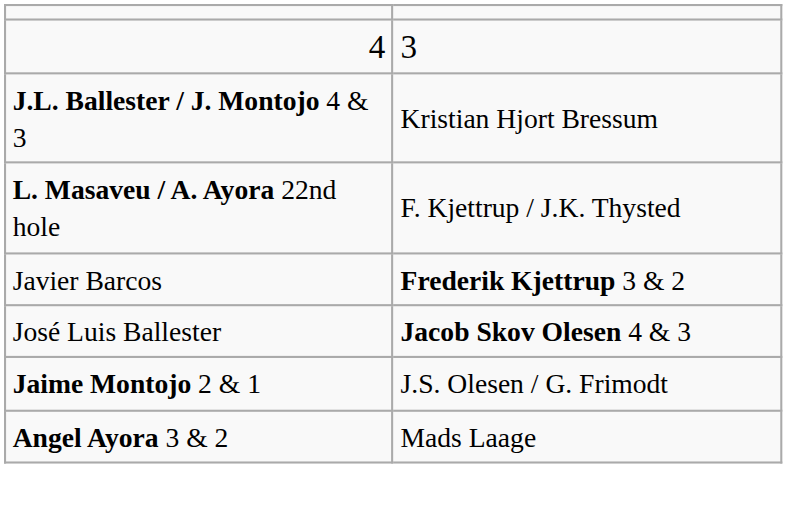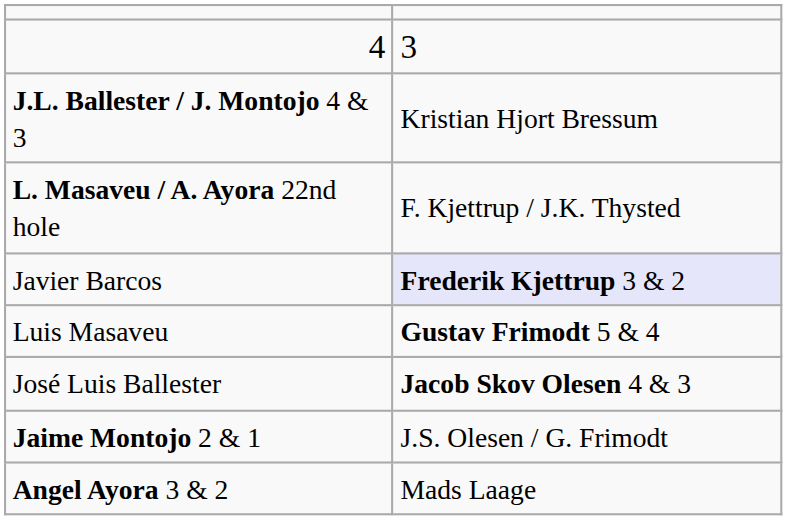Javier Barcos | column 2: no background -> lavender background
+ row: Luis Masaveu | Gustav Frimodt 5 & 4
